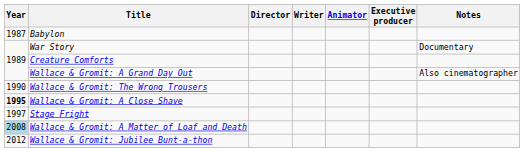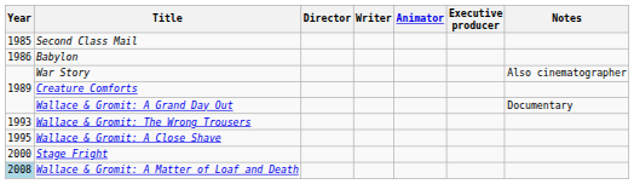+ row: 1985 | Second Class Mail
Babylon | Year: 1987 -> 1986
War Story | Notes: Documentary -> Also cinematographer
Wallace & Gromit: A Grand Day Out | Notes: Also cinematographer -> Documentary
Wallace & Gromit: The Wrong Trousers | Year: 1990 -> 1993
Wallace & Gromit: A Close Shave | Year: bold -> normal
Stage Fright | Year: 1997 -> 2000
- row: 2012 | Wallace & Gromit: Jubilee Bunt-a-thon
